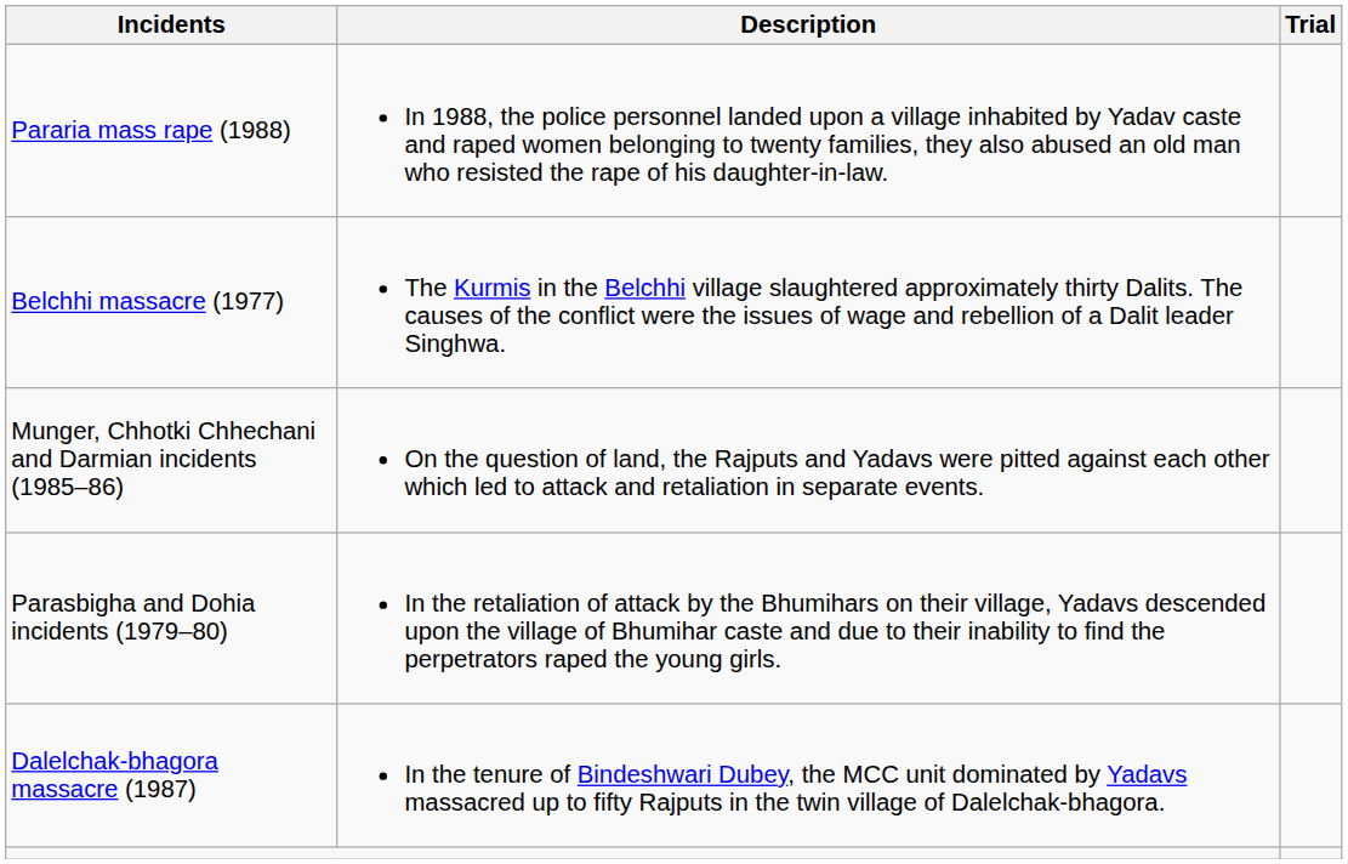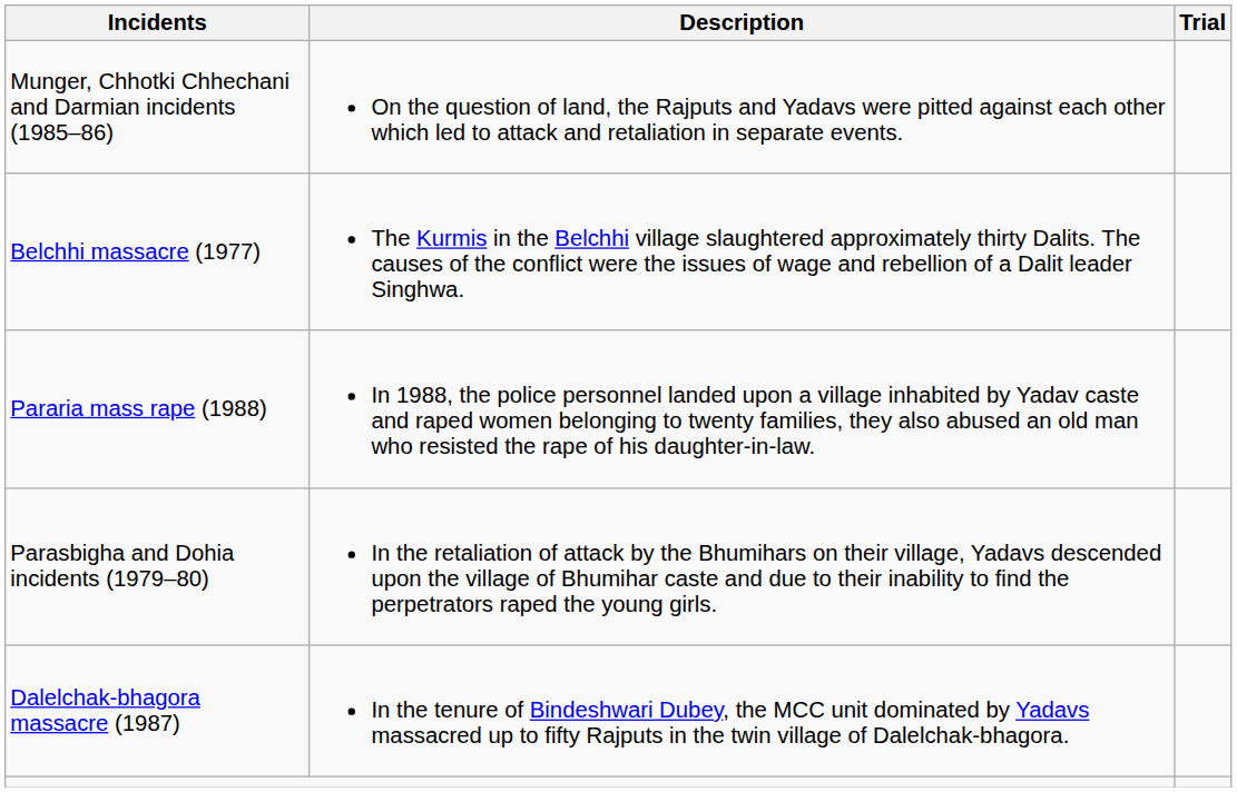rows swapped: Pararia mass rape (1988) <-> Munger, Chhotki Chhechani and Darmian incidents (1985–86)
